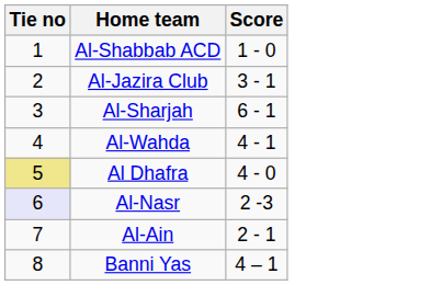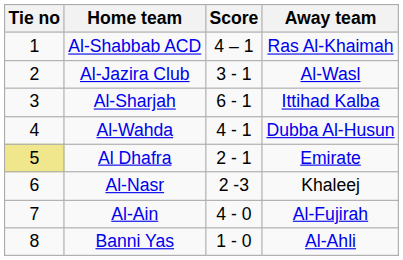+ column: Away team | Ras Al-Khaimah | Al-Wasl | Ittihad Kalba | Dubba Al-Husun | Emirate | Khaleej | Al-Fujirah | Al-Ahli
Al-Shabbab ACD | Score: 1 - 0 -> 4 – 1
Al Dhafra | Score: 4 - 0 -> 2 - 1
Al-Nasr | Tie no: lavender background -> no background
Al-Ain | Score: 2 - 1 -> 4 - 0
Banni Yas | Score: 4 – 1 -> 1 - 0
